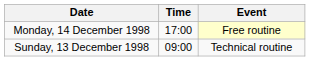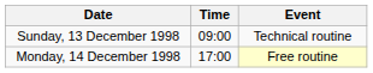rows swapped: Sunday, 13 December 1998 <-> Monday, 14 December 1998
